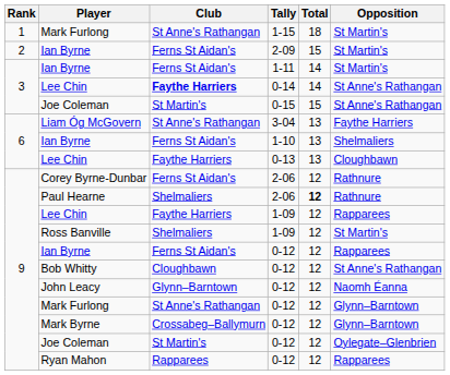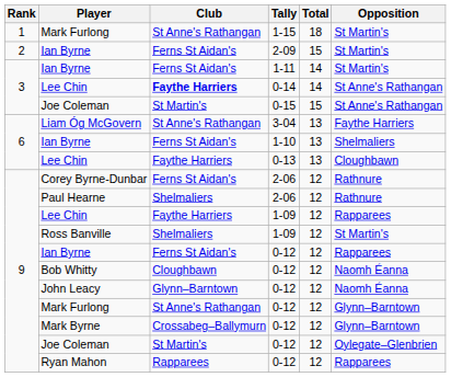Paul Hearne | Total: bold -> normal
Bob Whitty | Opposition: St Anne's Rathangan -> Naomh Éanna
